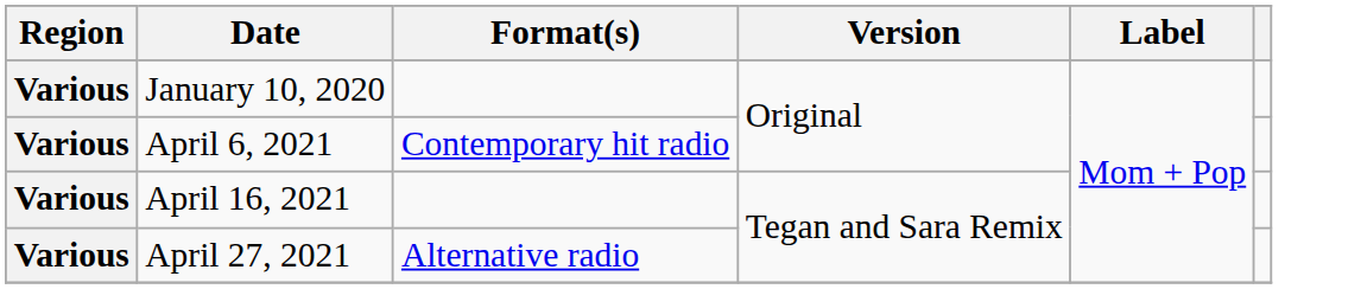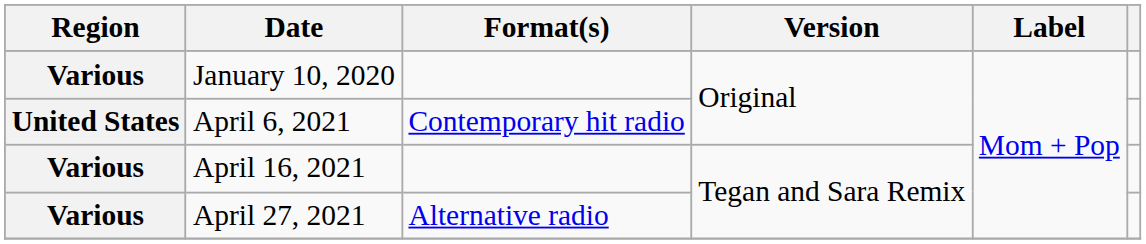April 6, 2021 | Region: Various -> United States
